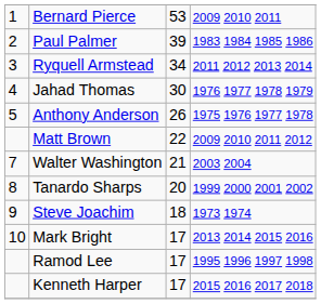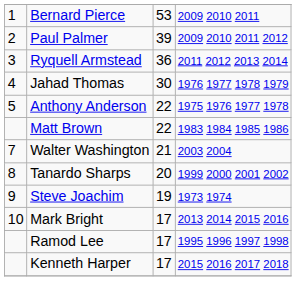Paul Palmer | column 4: 1983 1984 1985 1986 -> 2009 2010 2011 2012
Ryquell Armstead | column 3: 34 -> 36
Anthony Anderson | column 3: 26 -> 22
Matt Brown | column 4: 2009 2010 2011 2012 -> 1983 1984 1985 1986
Steve Joachim | column 3: 18 -> 19
